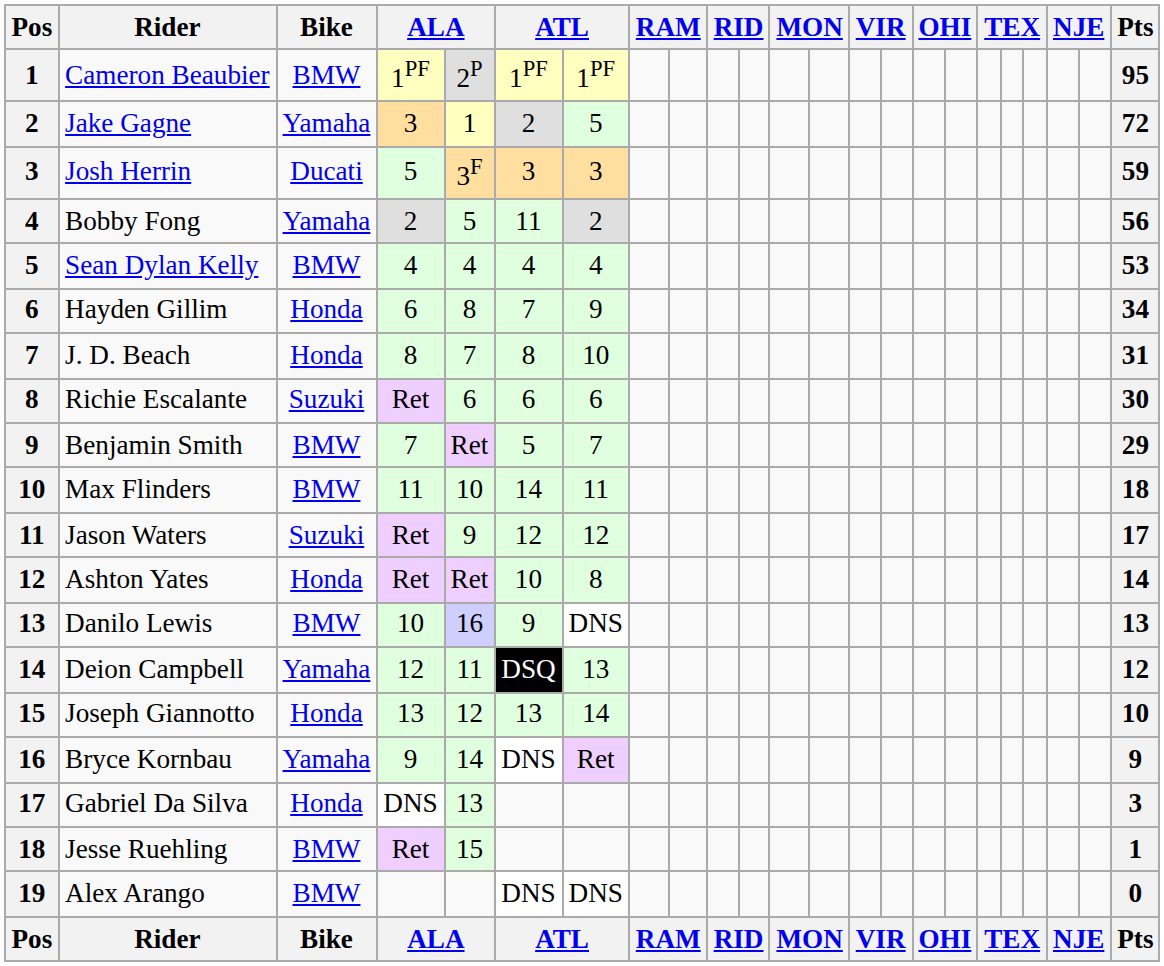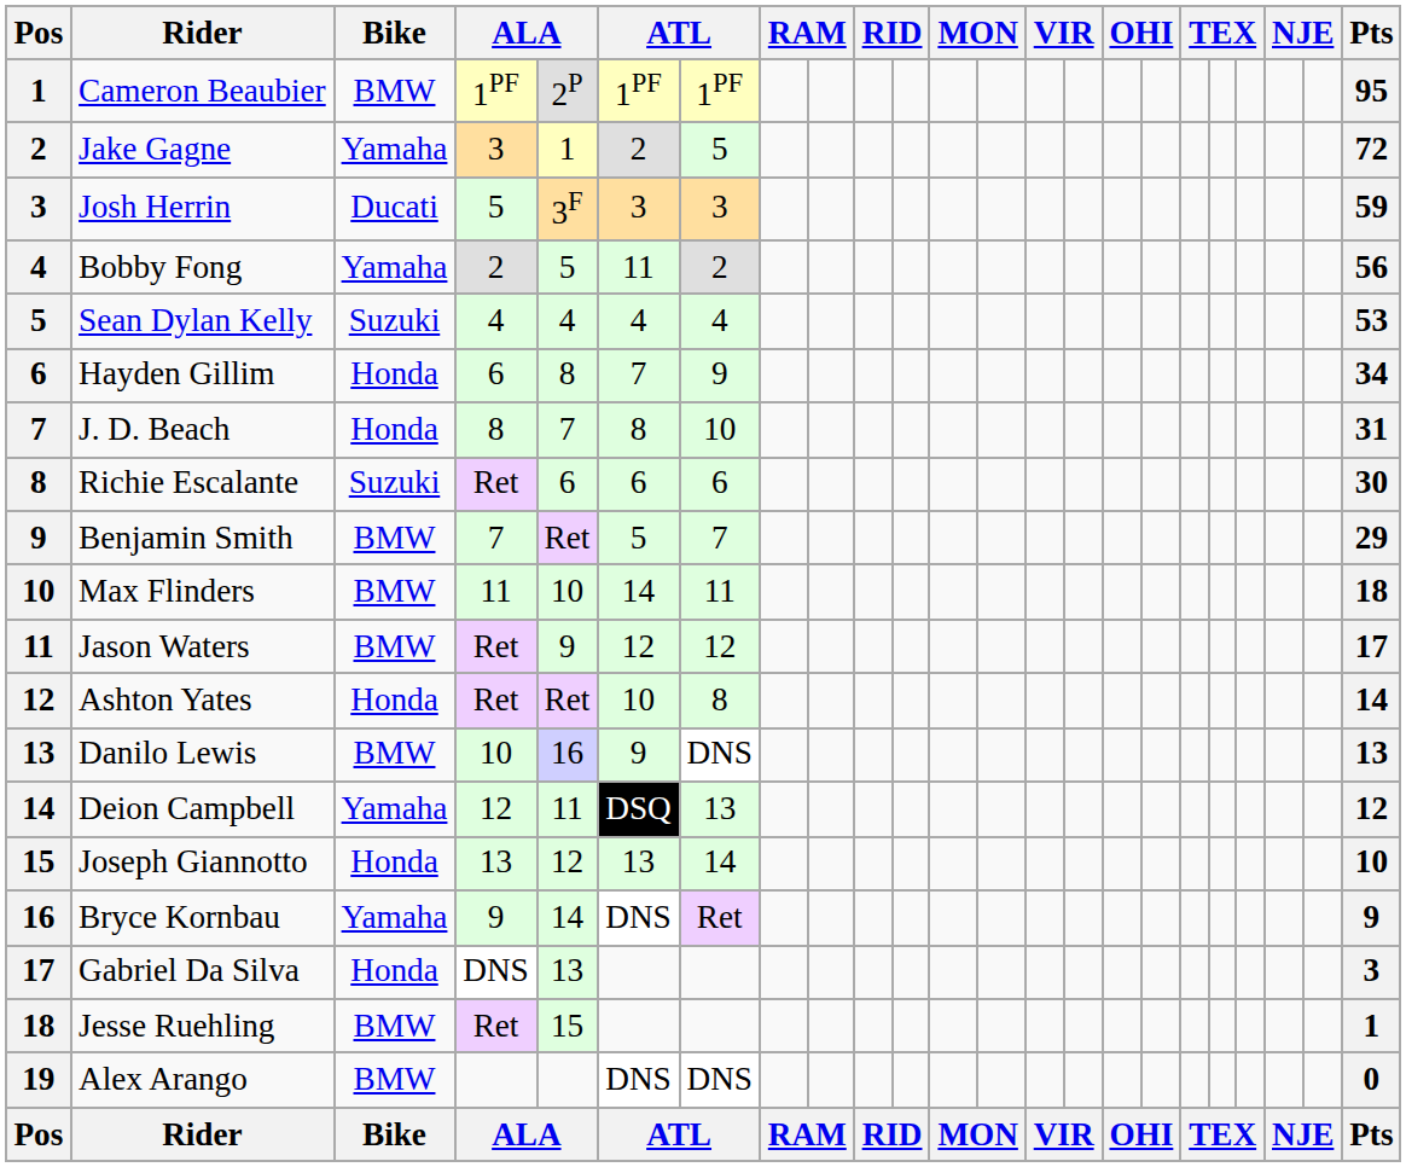Sean Dylan Kelly | Bike: BMW -> Suzuki
Jason Waters | Bike: Suzuki -> BMW
